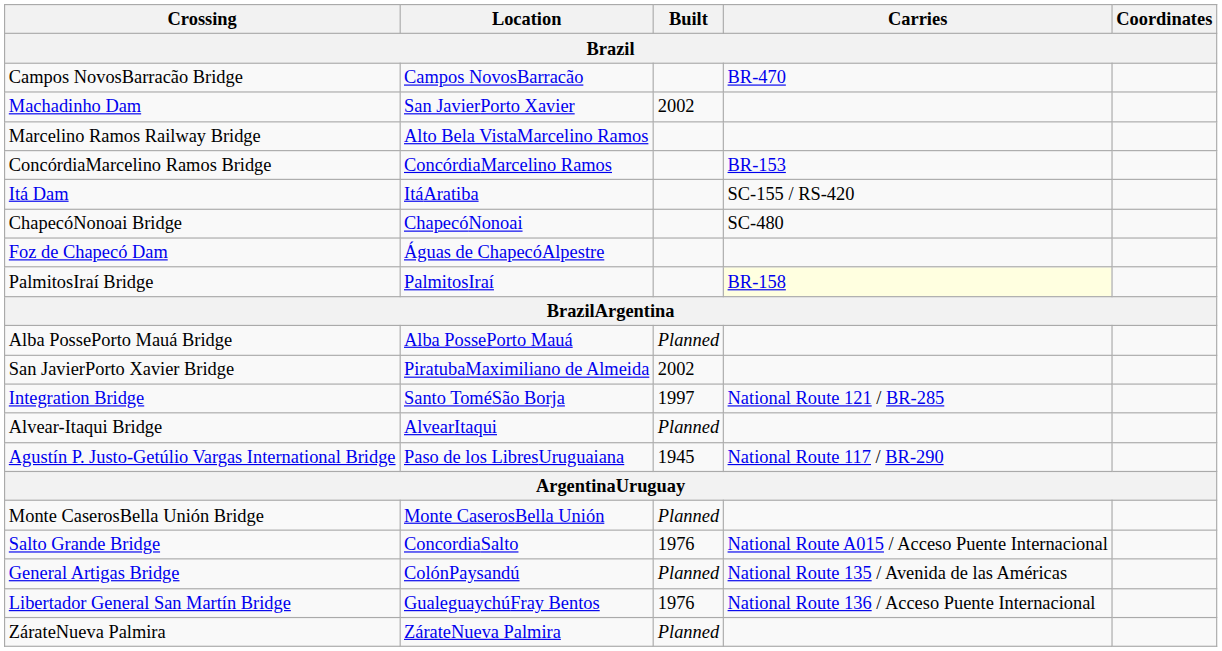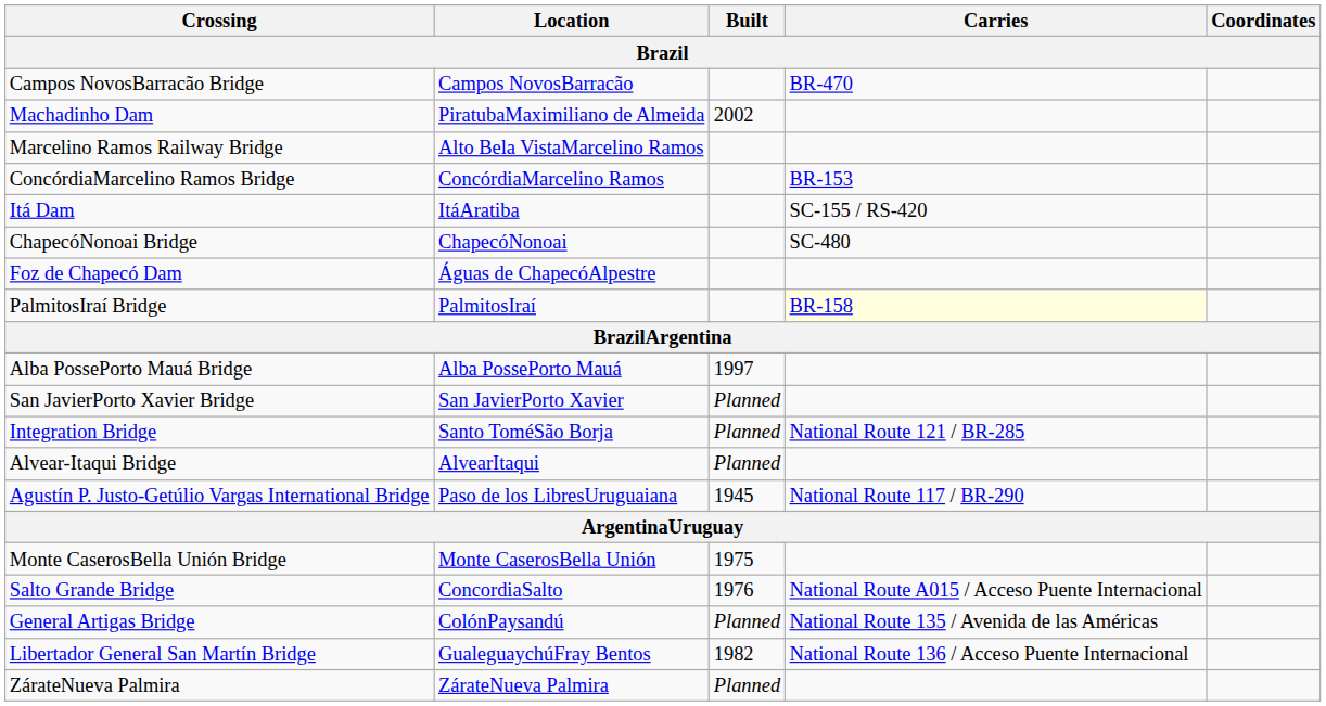Machadinho Dam | Location: San JavierPorto Xavier -> PiratubaMaximiliano de Almeida
Alba PossePorto Mauá Bridge | Built: Planned -> 1997
San JavierPorto Xavier Bridge | Location: PiratubaMaximiliano de Almeida -> San JavierPorto Xavier
San JavierPorto Xavier Bridge | Built: 2002 -> Planned
Integration Bridge | Built: 1997 -> Planned
Monte CaserosBella Unión Bridge | Built: Planned -> 1975
Libertador General San Martín Bridge | Built: 1976 -> 1982
